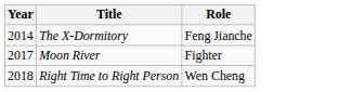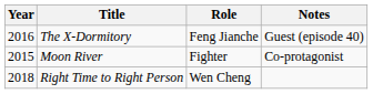+ column: Notes | Guest (episode 40) | Co-protagonist
The X-Dormitory | Year: 2014 -> 2016
Moon River | Year: 2017 -> 2015
